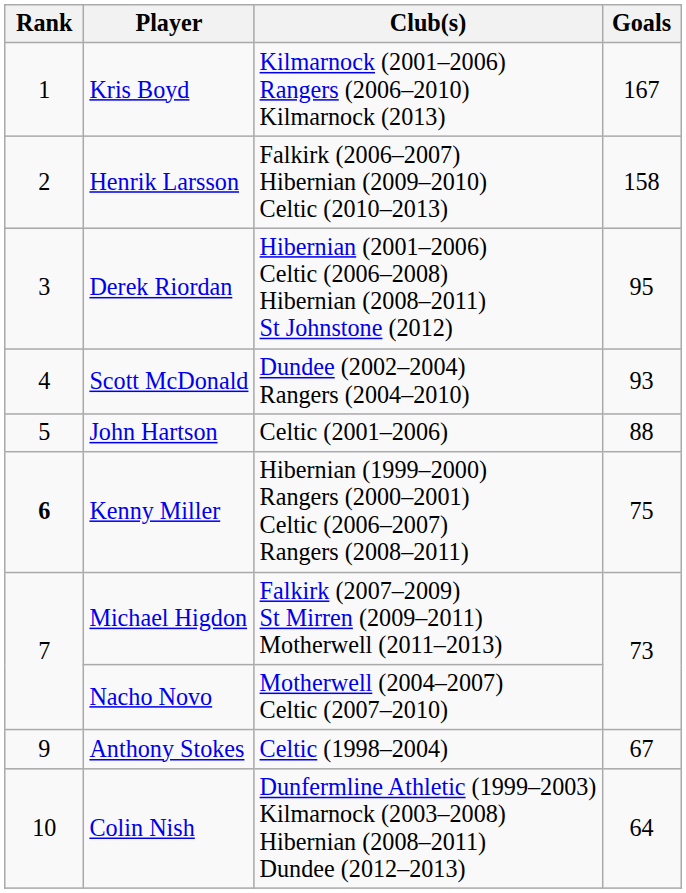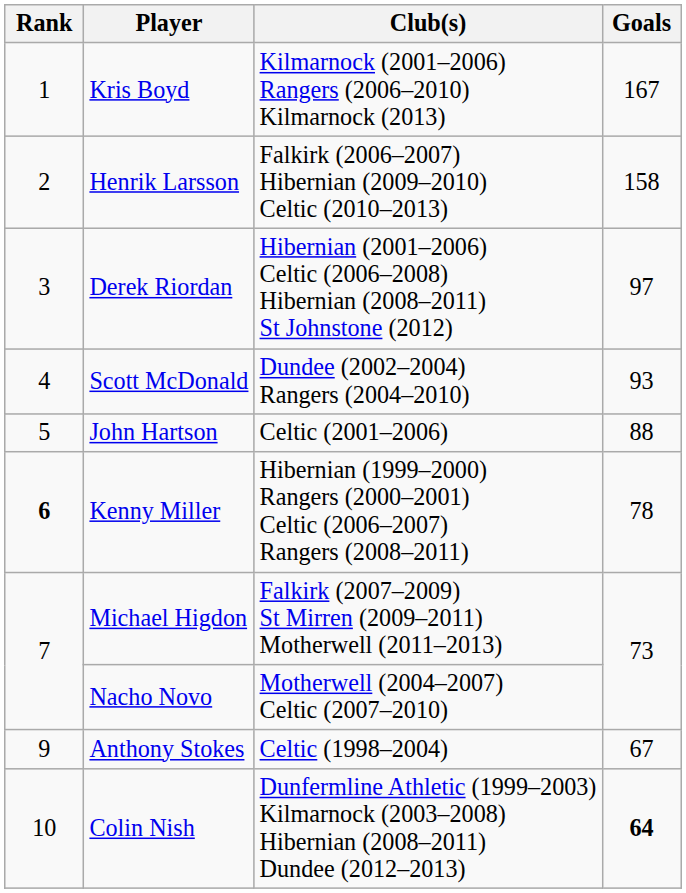Derek Riordan | Goals: 95 -> 97
Kenny Miller | Goals: 75 -> 78
Colin Nish | Goals: normal -> bold
